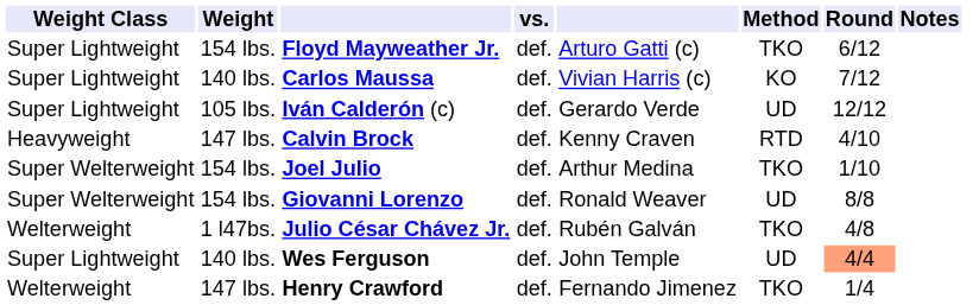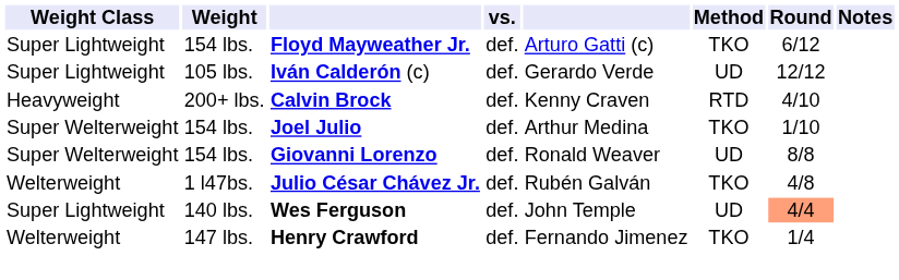- row: Super Lightweight | 140 lbs. | Carlos Maussa | def. | Vivian Harris (c) | KO | 7/12
Calvin Brock | Weight: 147 lbs. -> 200+ lbs.
